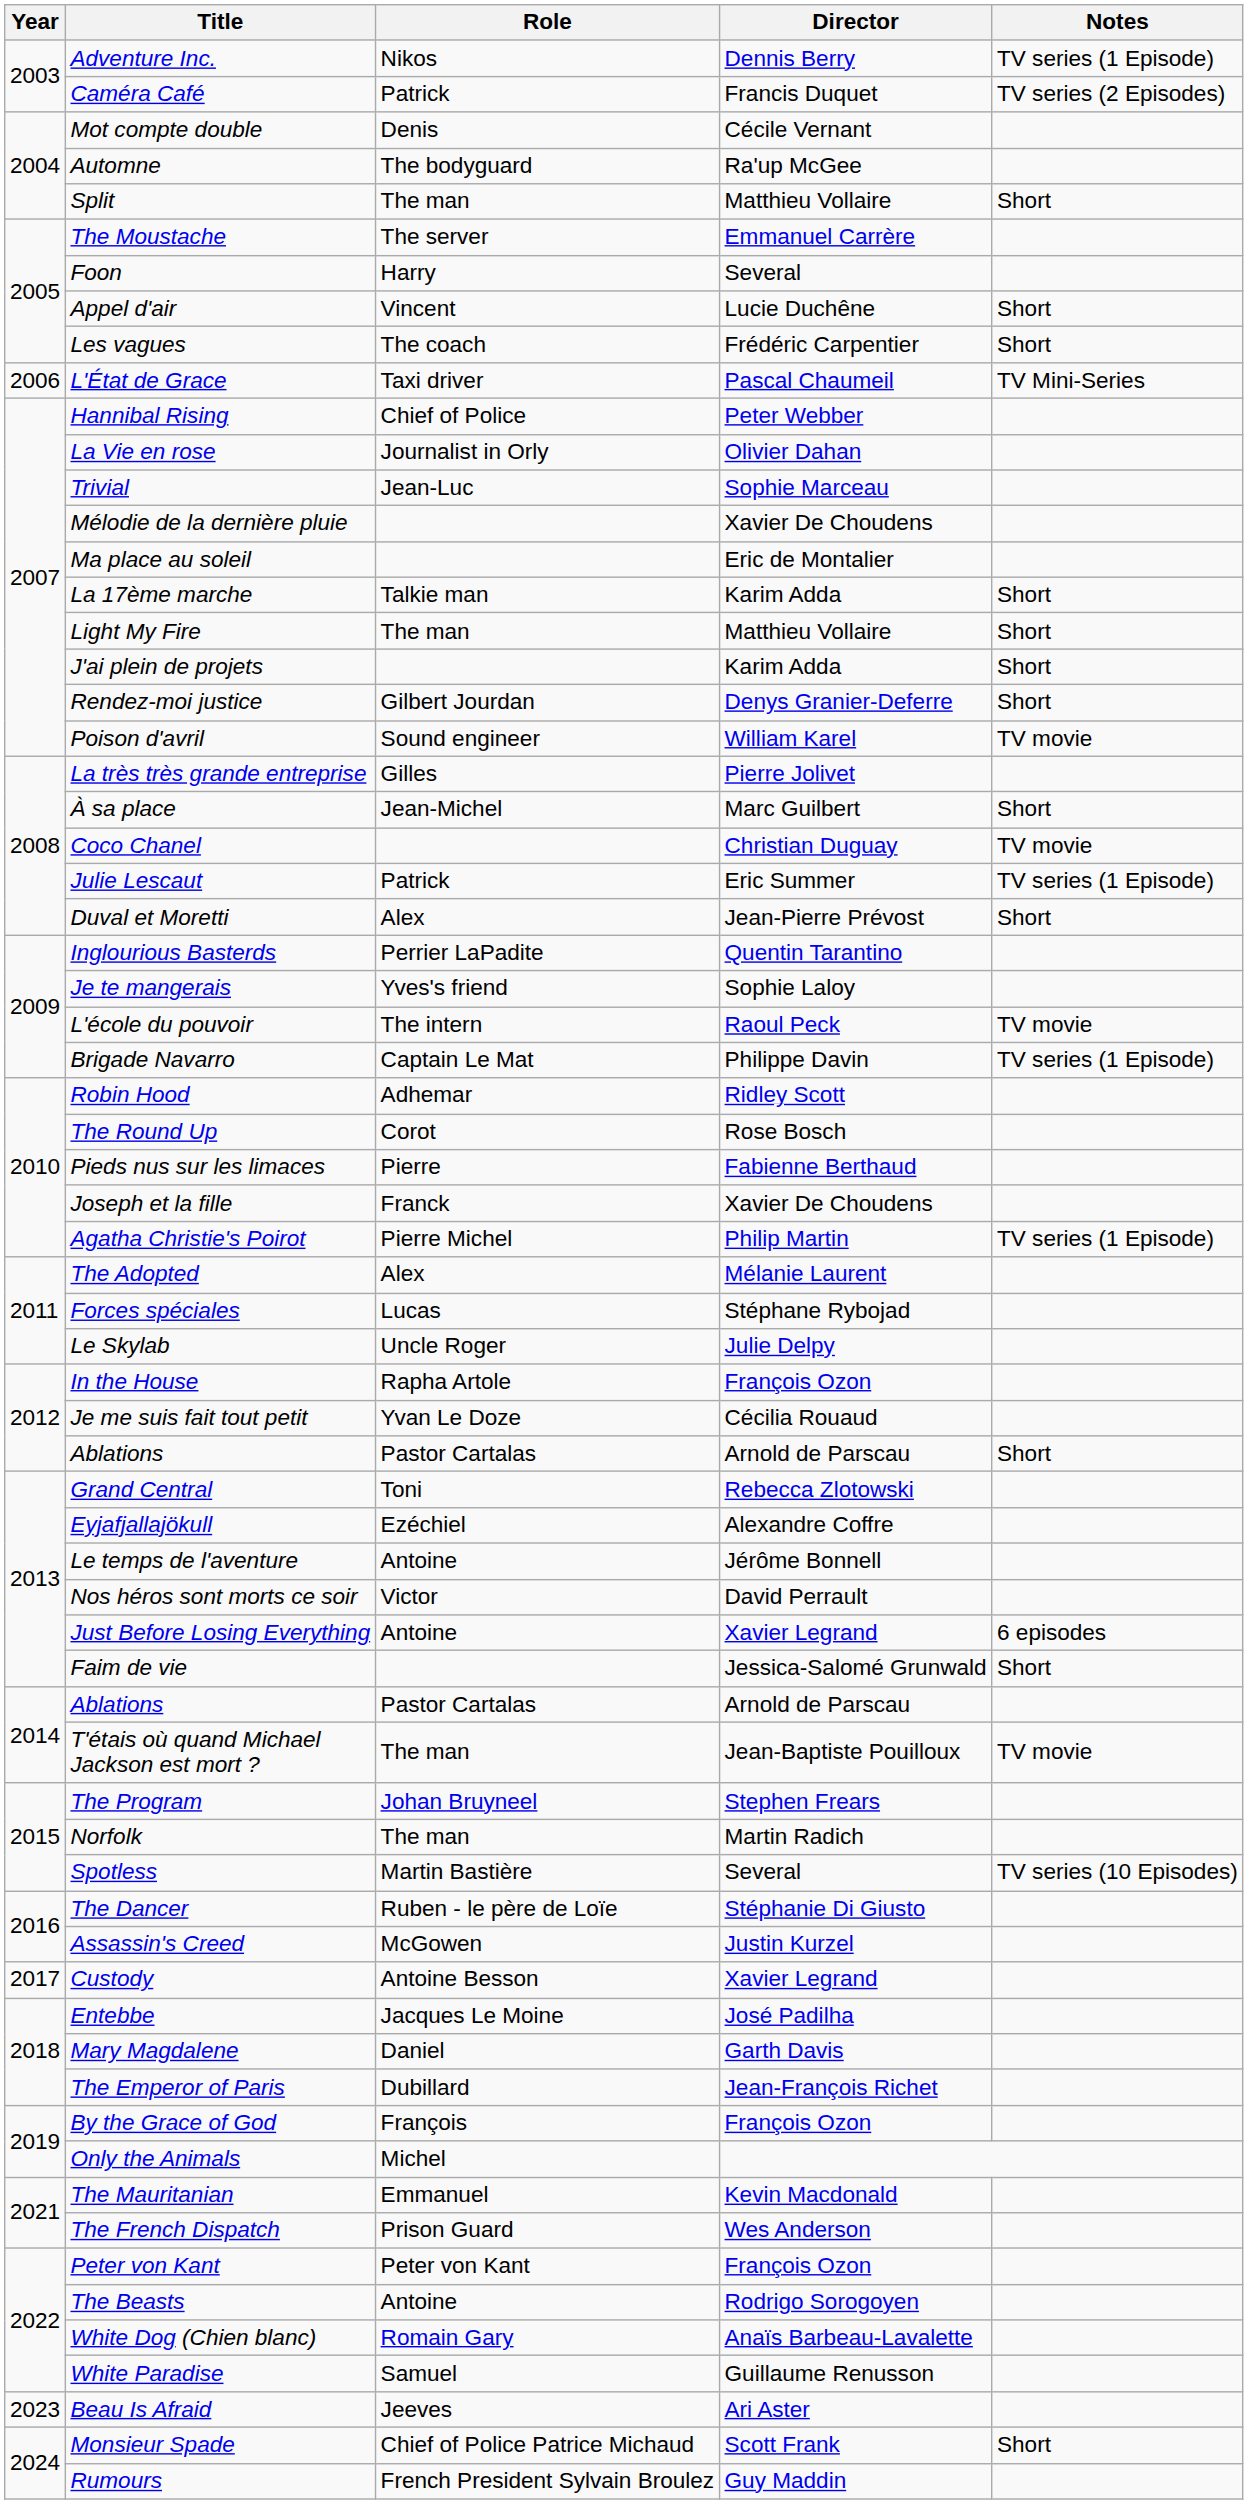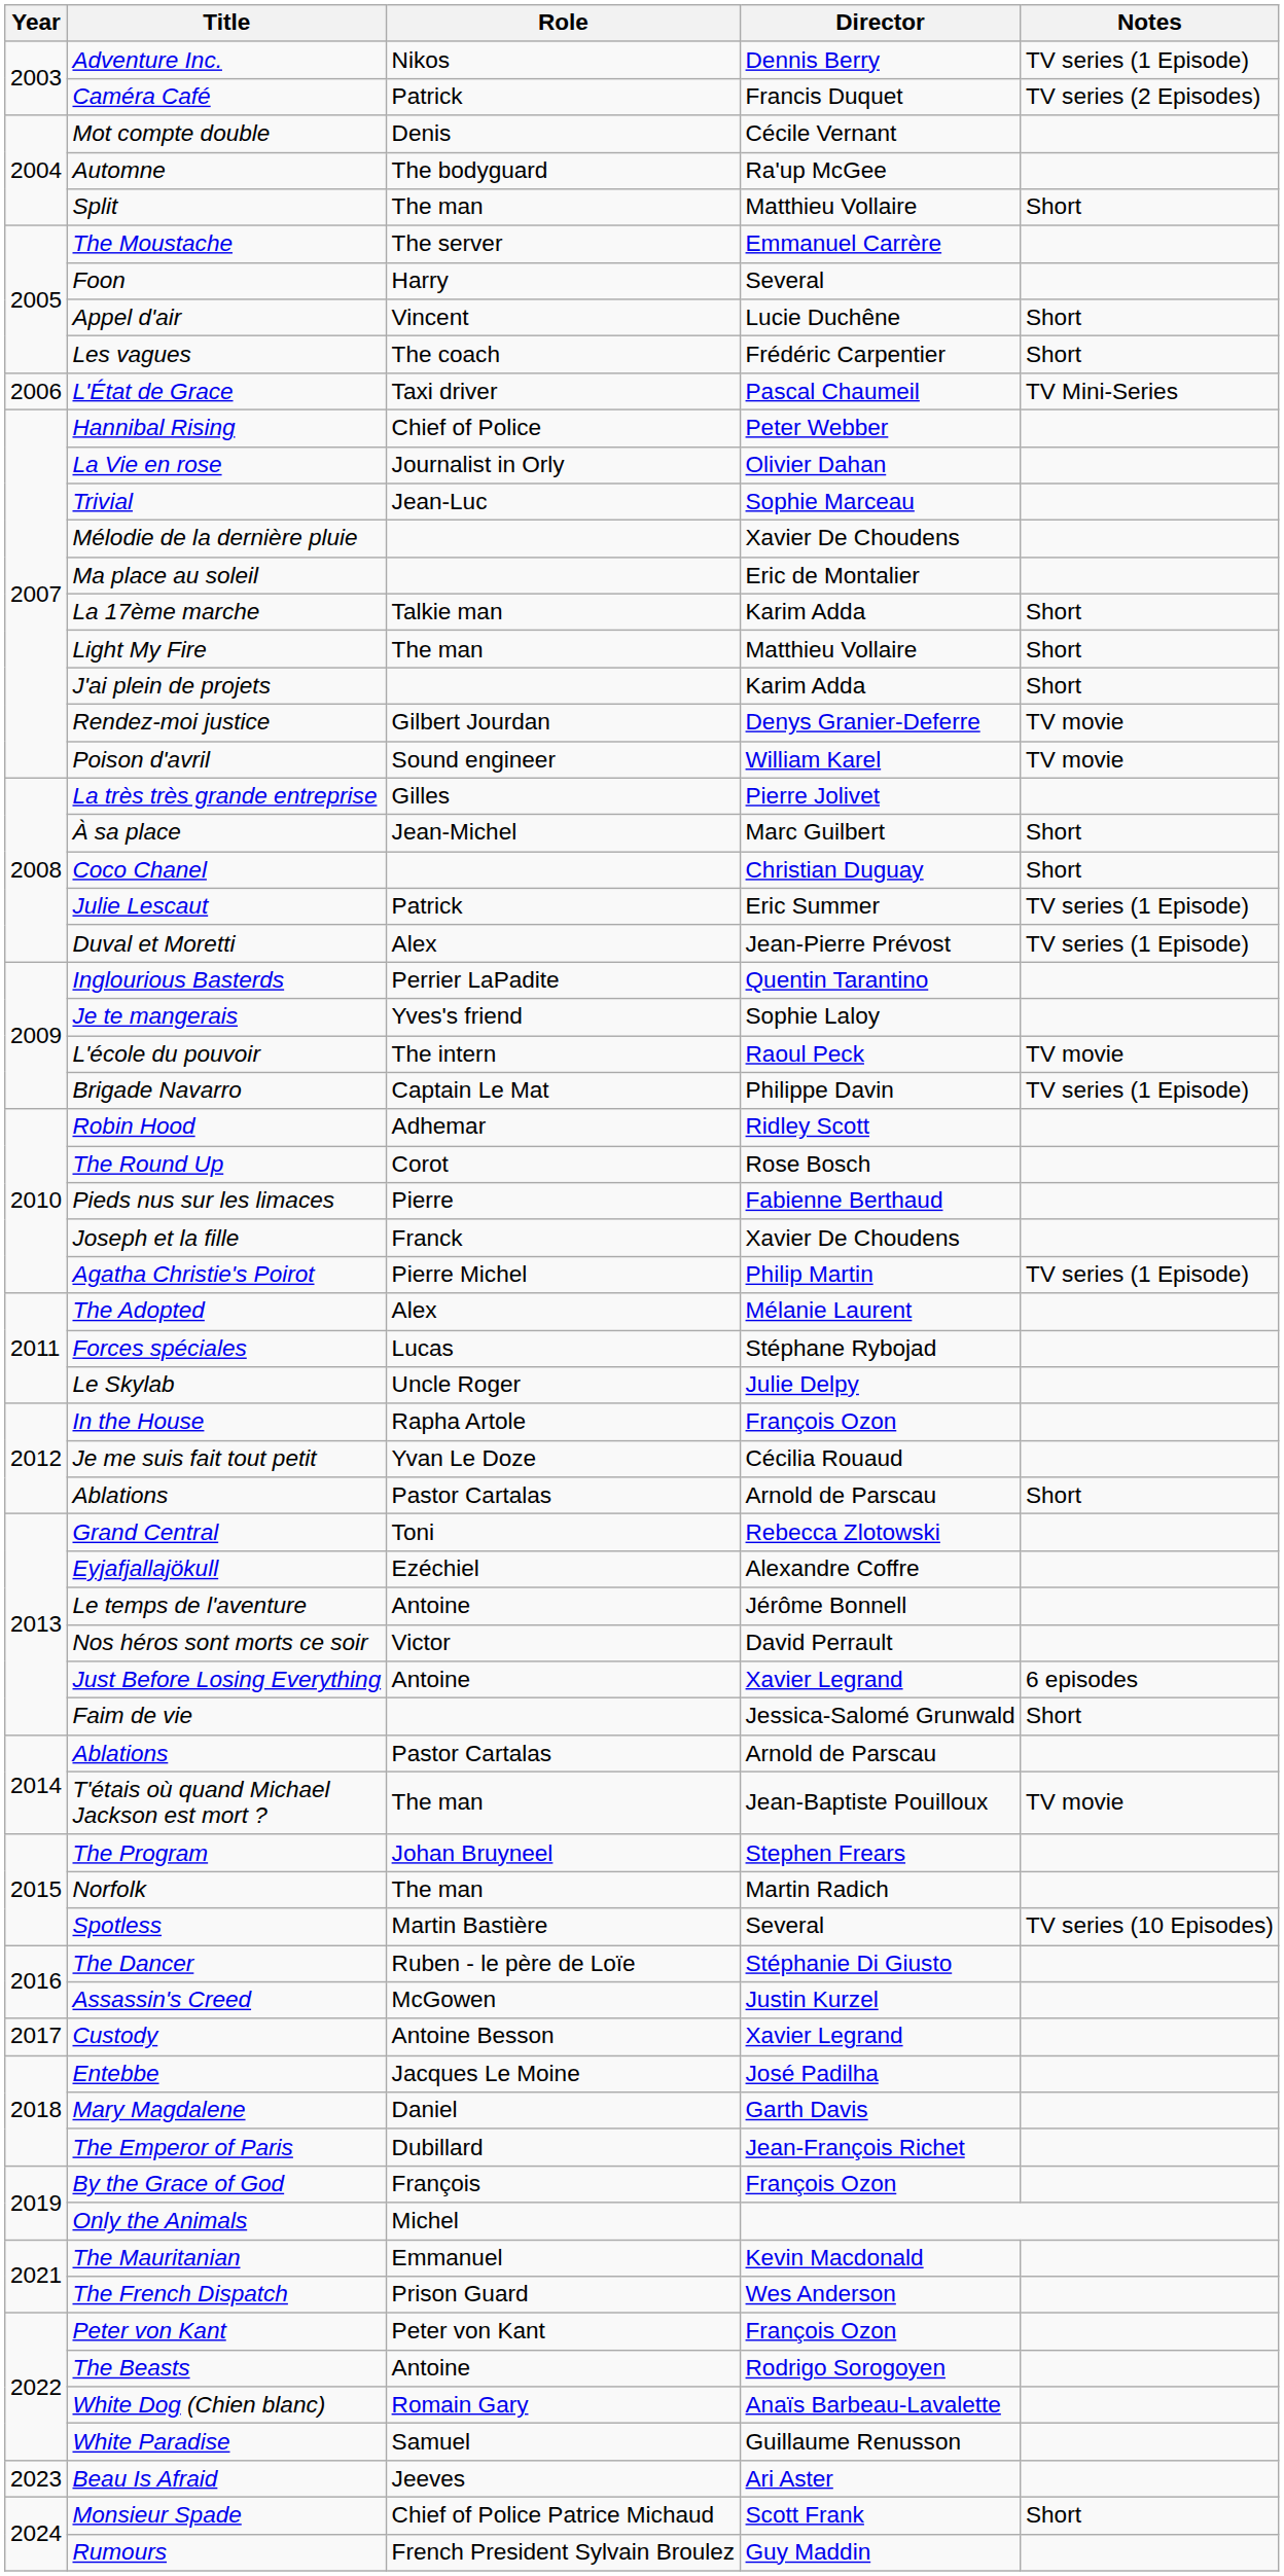Rendez-moi justice | Notes: Short -> TV movie
Coco Chanel | Notes: TV movie -> Short
Duval et Moretti | Notes: Short -> TV series (1 Episode)
